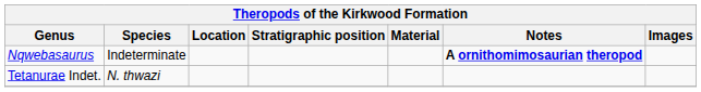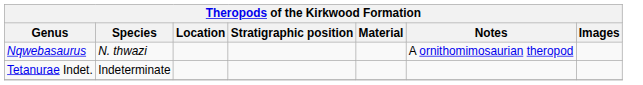Nqwebasaurus | Species: Indeterminate -> N. thwazi
Nqwebasaurus | Notes: bold -> normal
Tetanurae Indet. | Species: N. thwazi -> Indeterminate
